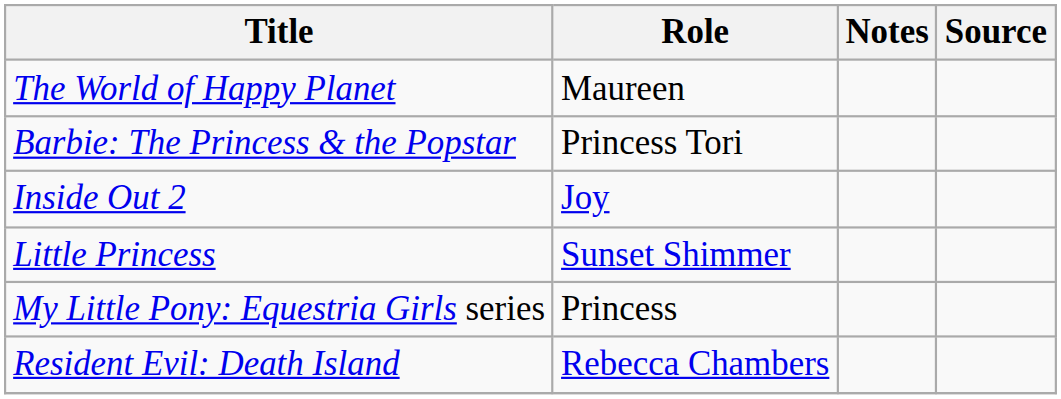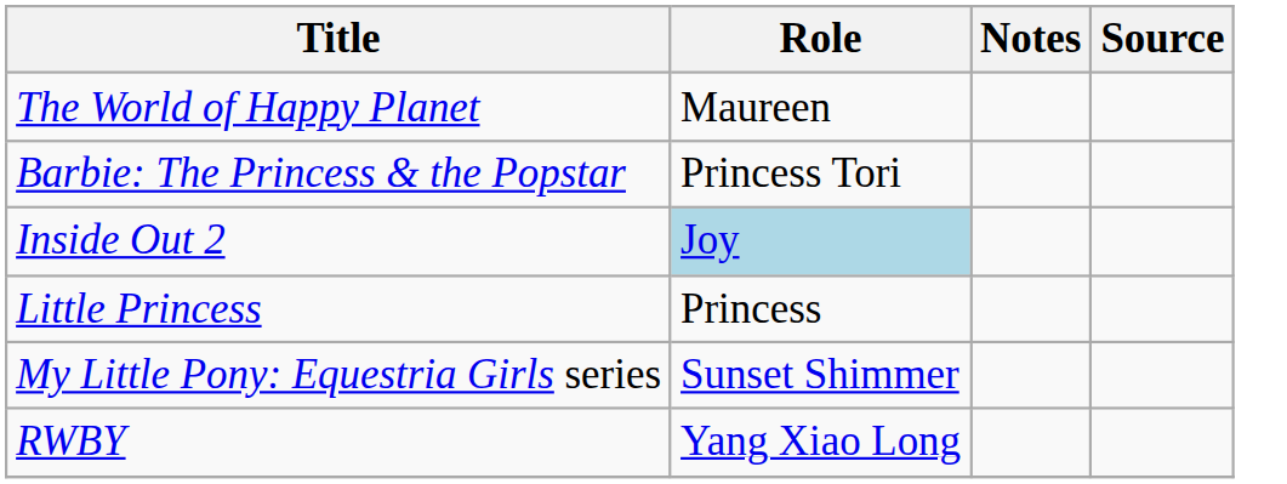Inside Out 2 | Role: no background -> lightblue background
Little Princess | Role: Sunset Shimmer -> Princess
My Little Pony: Equestria Girls series | Role: Princess -> Sunset Shimmer
- row: Resident Evil: Death Island | Rebecca Chambers
+ row: RWBY | Yang Xiao Long
